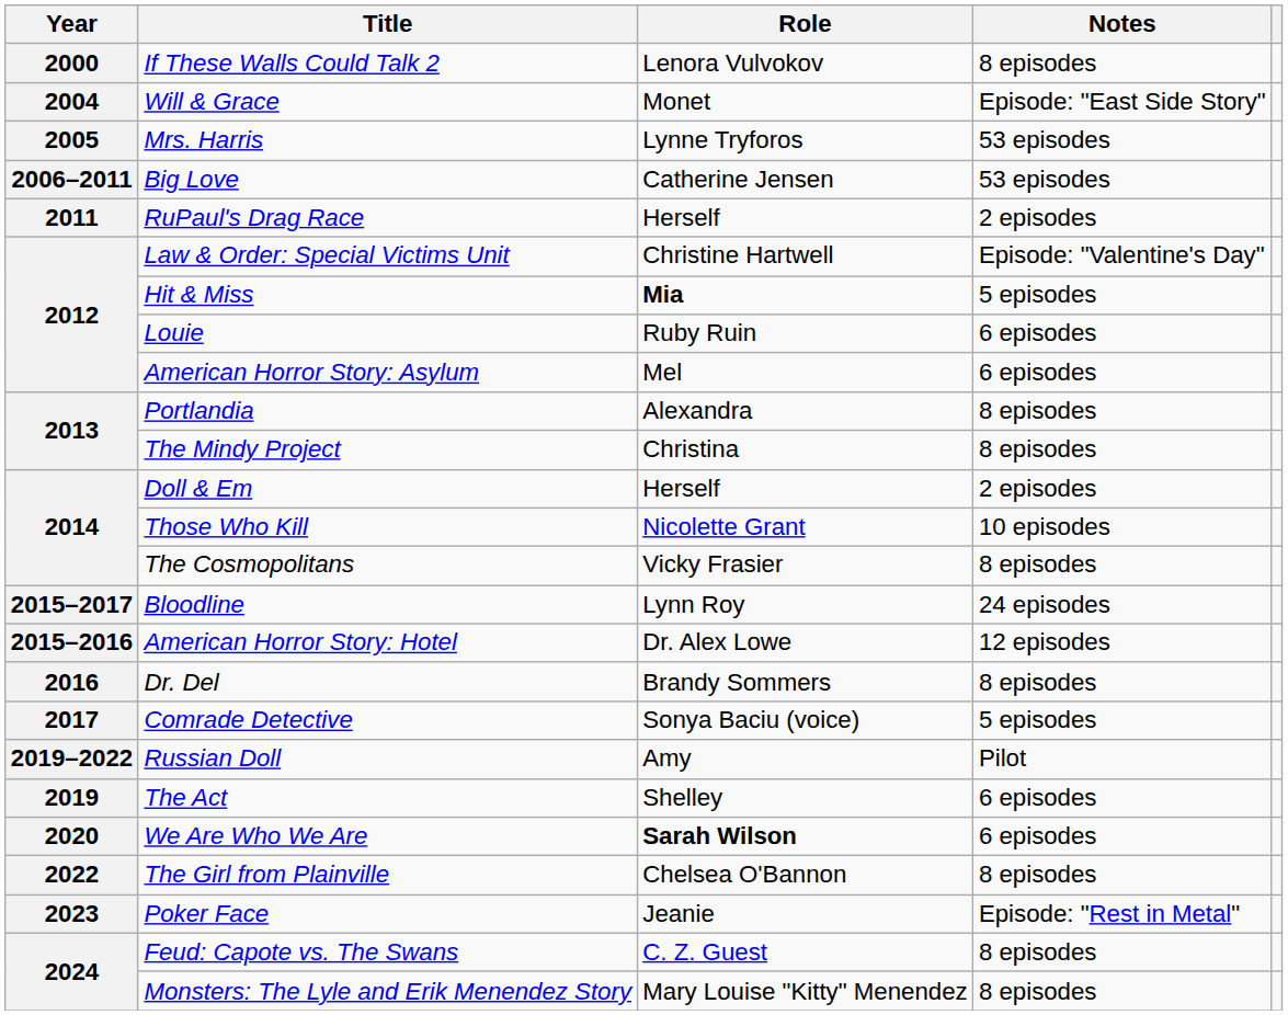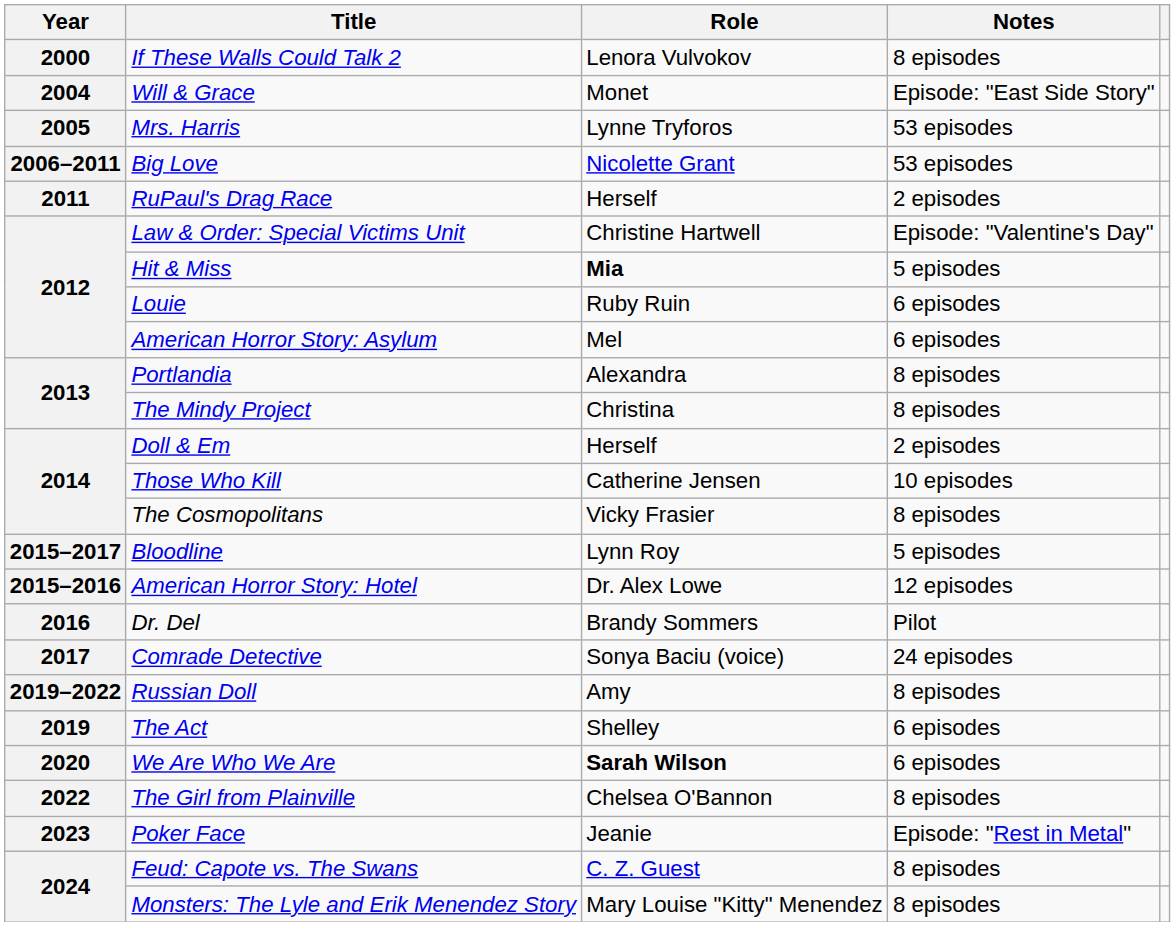Big Love | Role: Catherine Jensen -> Nicolette Grant
Those Who Kill | Role: Nicolette Grant -> Catherine Jensen
Bloodline | Notes: 24 episodes -> 5 episodes
Dr. Del | Notes: 8 episodes -> Pilot
Comrade Detective | Notes: 5 episodes -> 24 episodes
Russian Doll | Notes: Pilot -> 8 episodes
